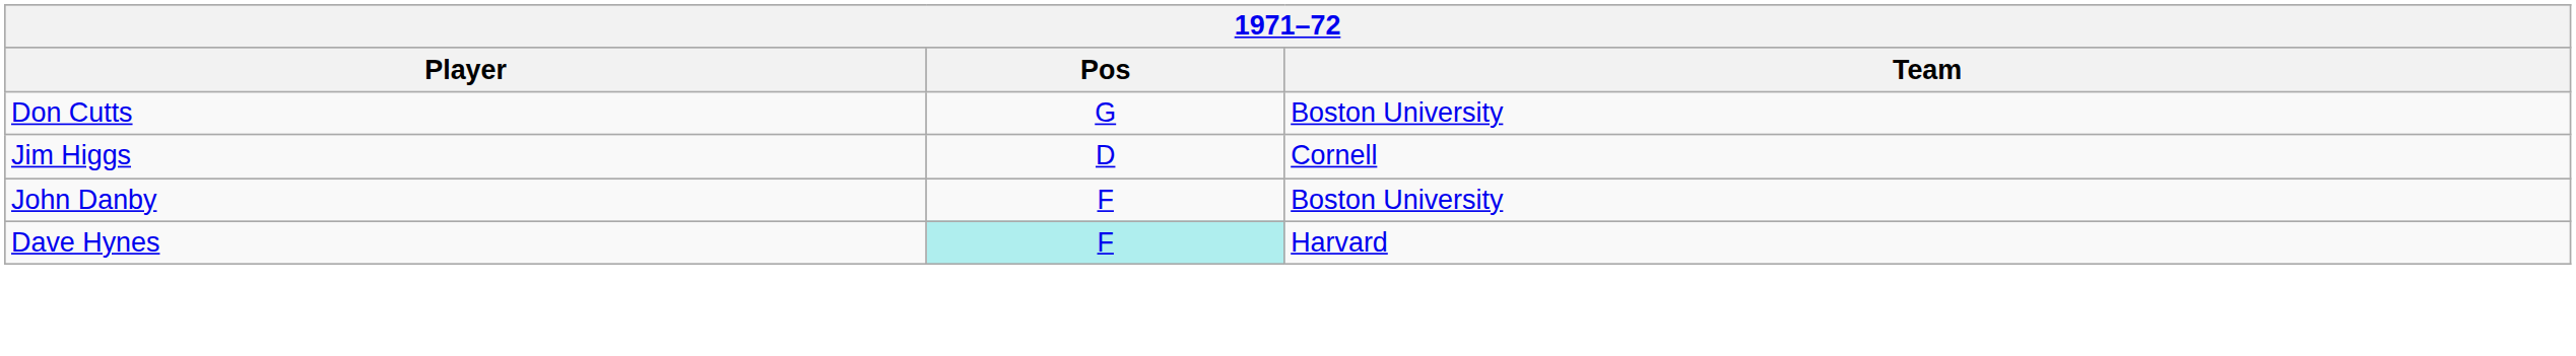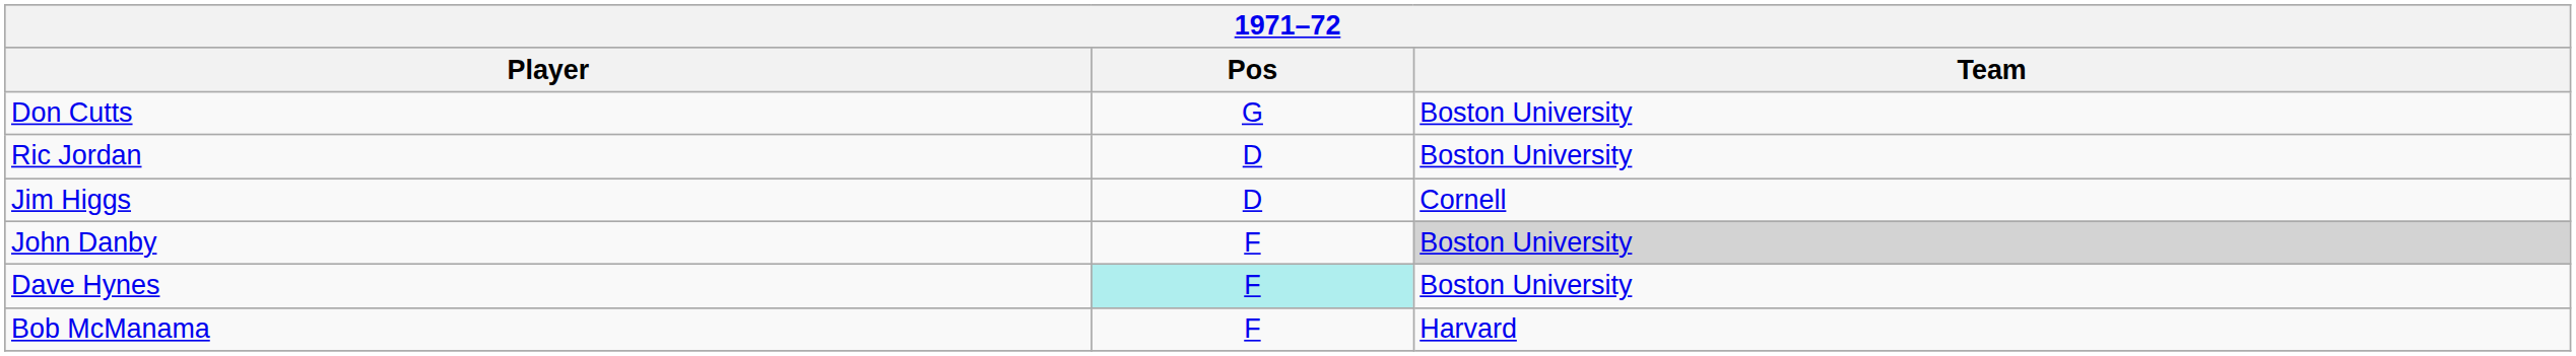+ row: Ric Jordan | D | Boston University
John Danby | Team: no background -> lightgrey background
Dave Hynes | Team: Harvard -> Boston University
+ row: Bob McManama | F | Harvard
